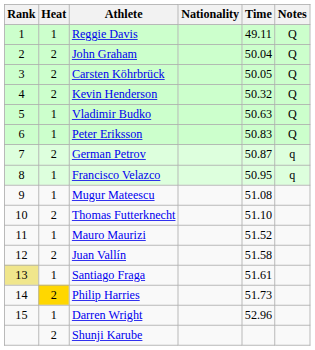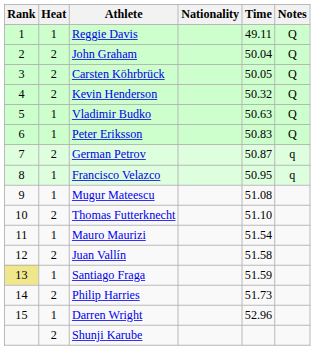Mauro Maurizi | Time: 51.52 -> 51.54
Santiago Fraga | Time: 51.61 -> 51.59
Philip Harries | Heat: gold background -> no background
